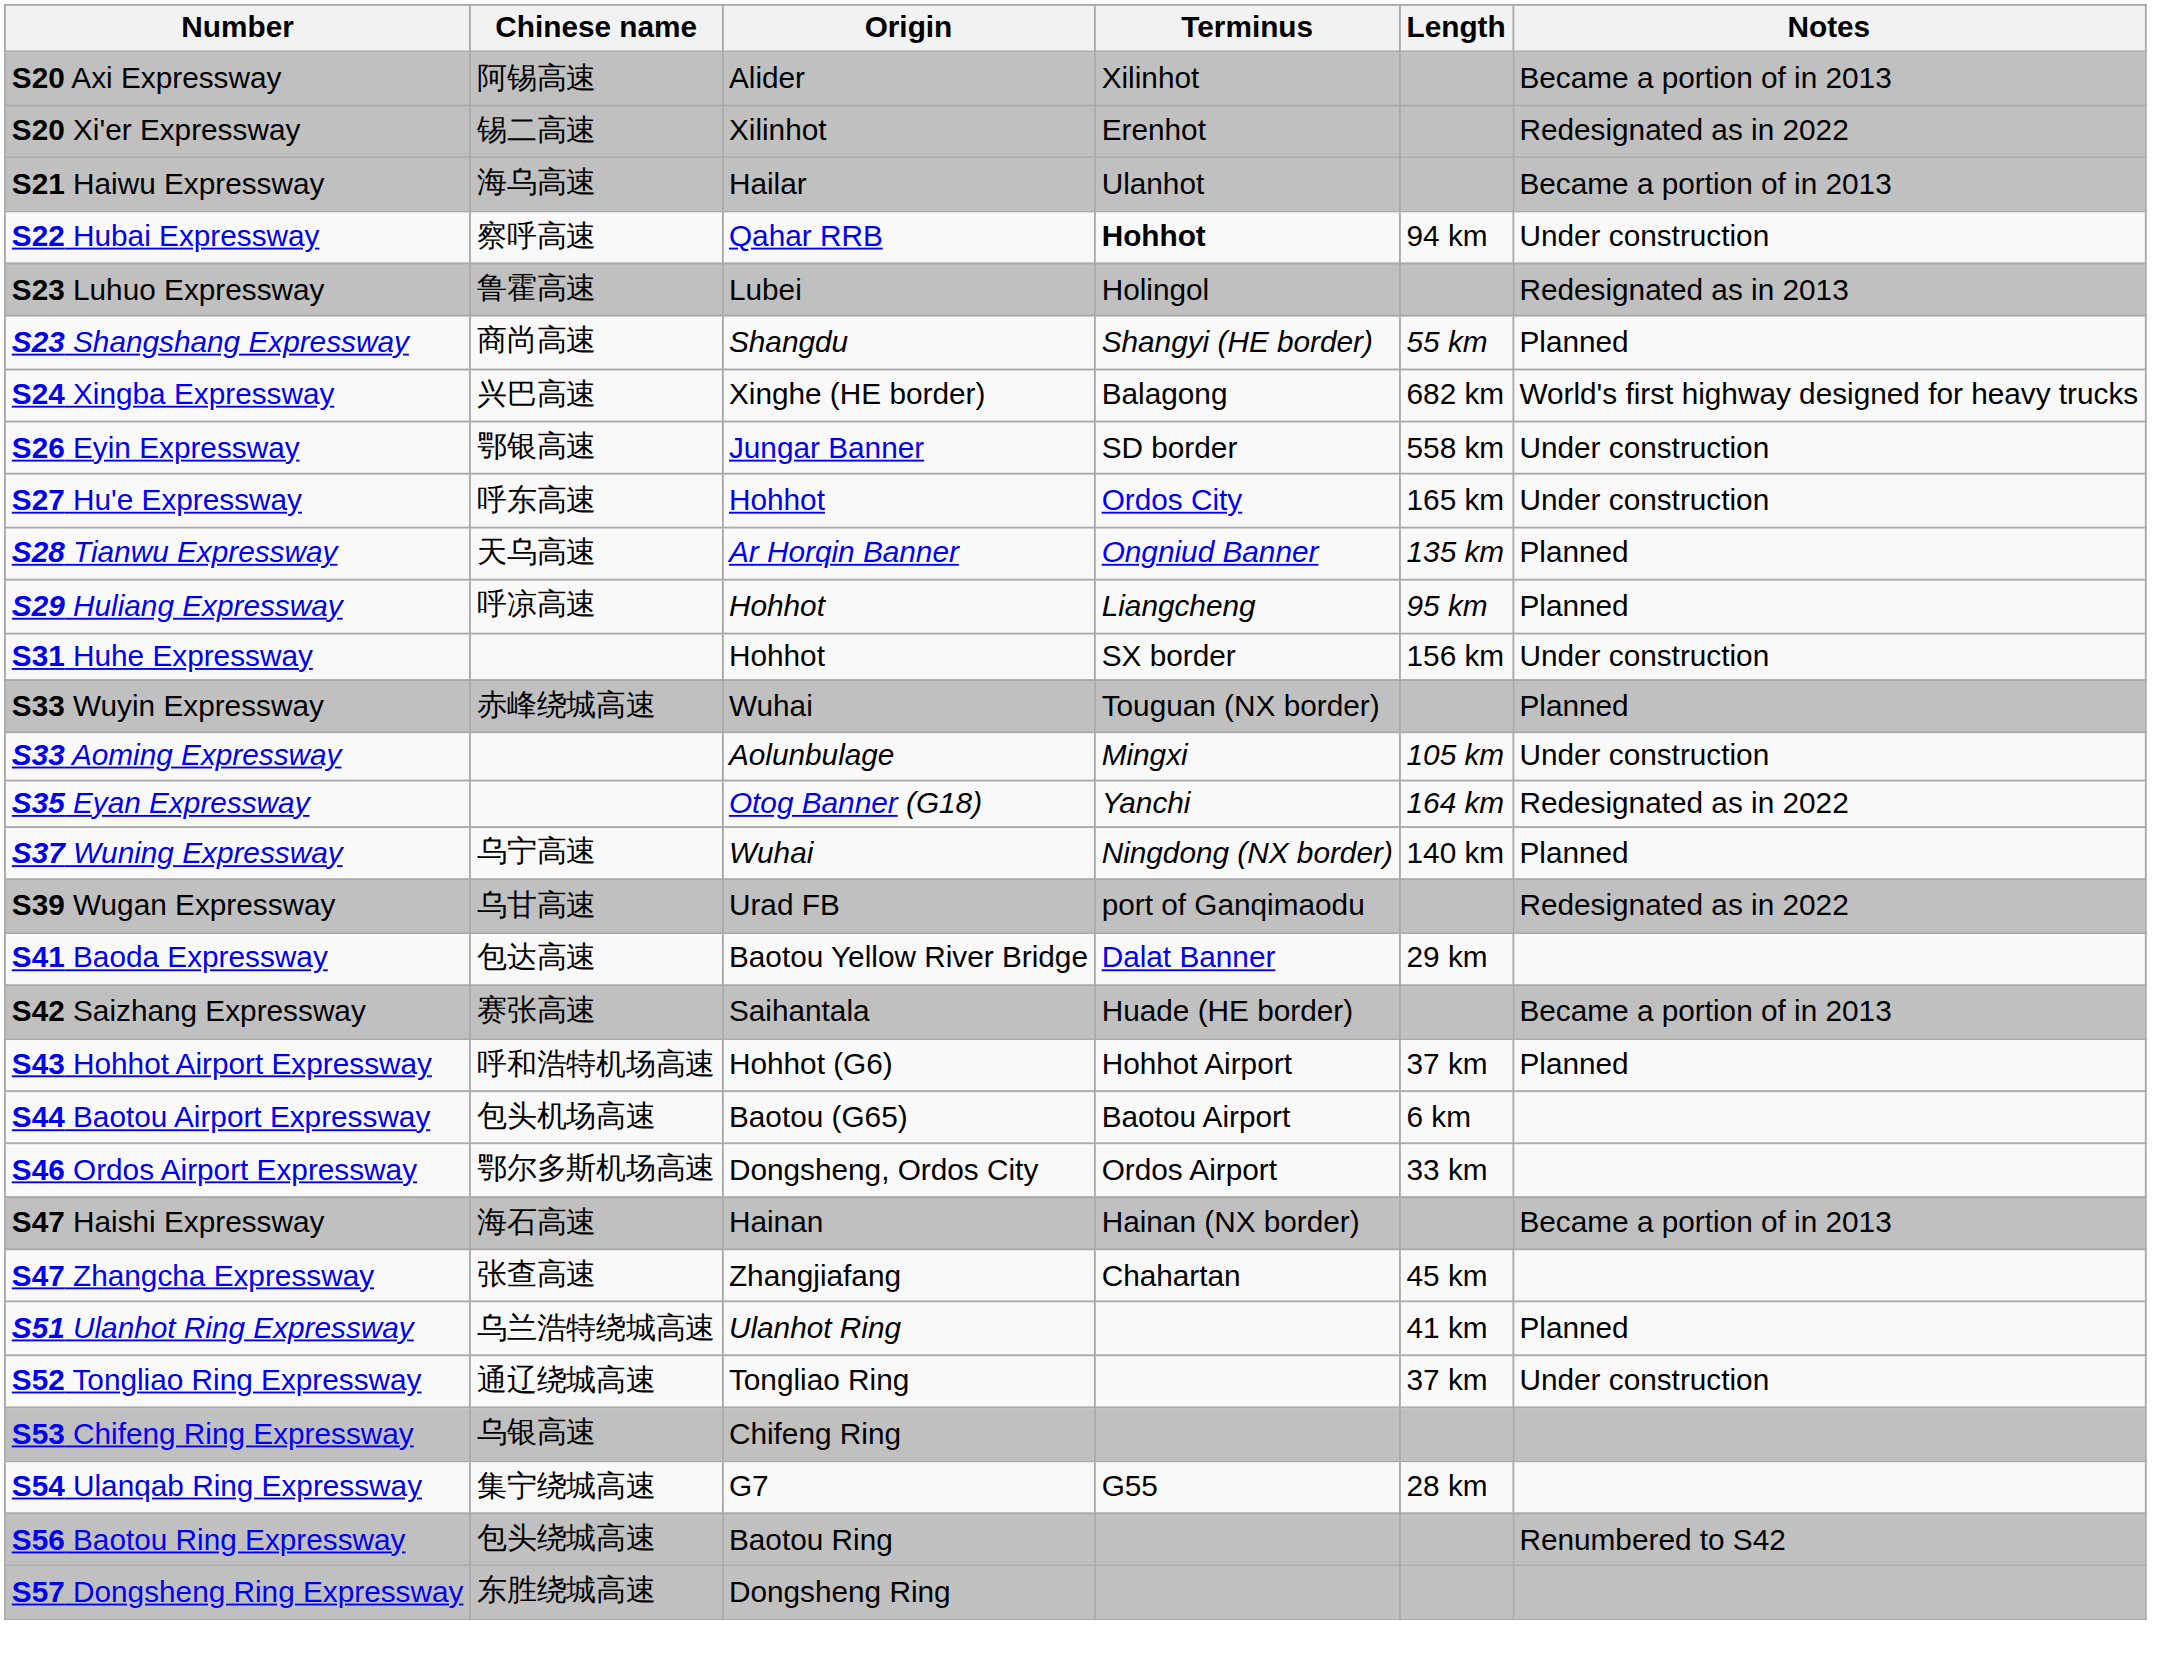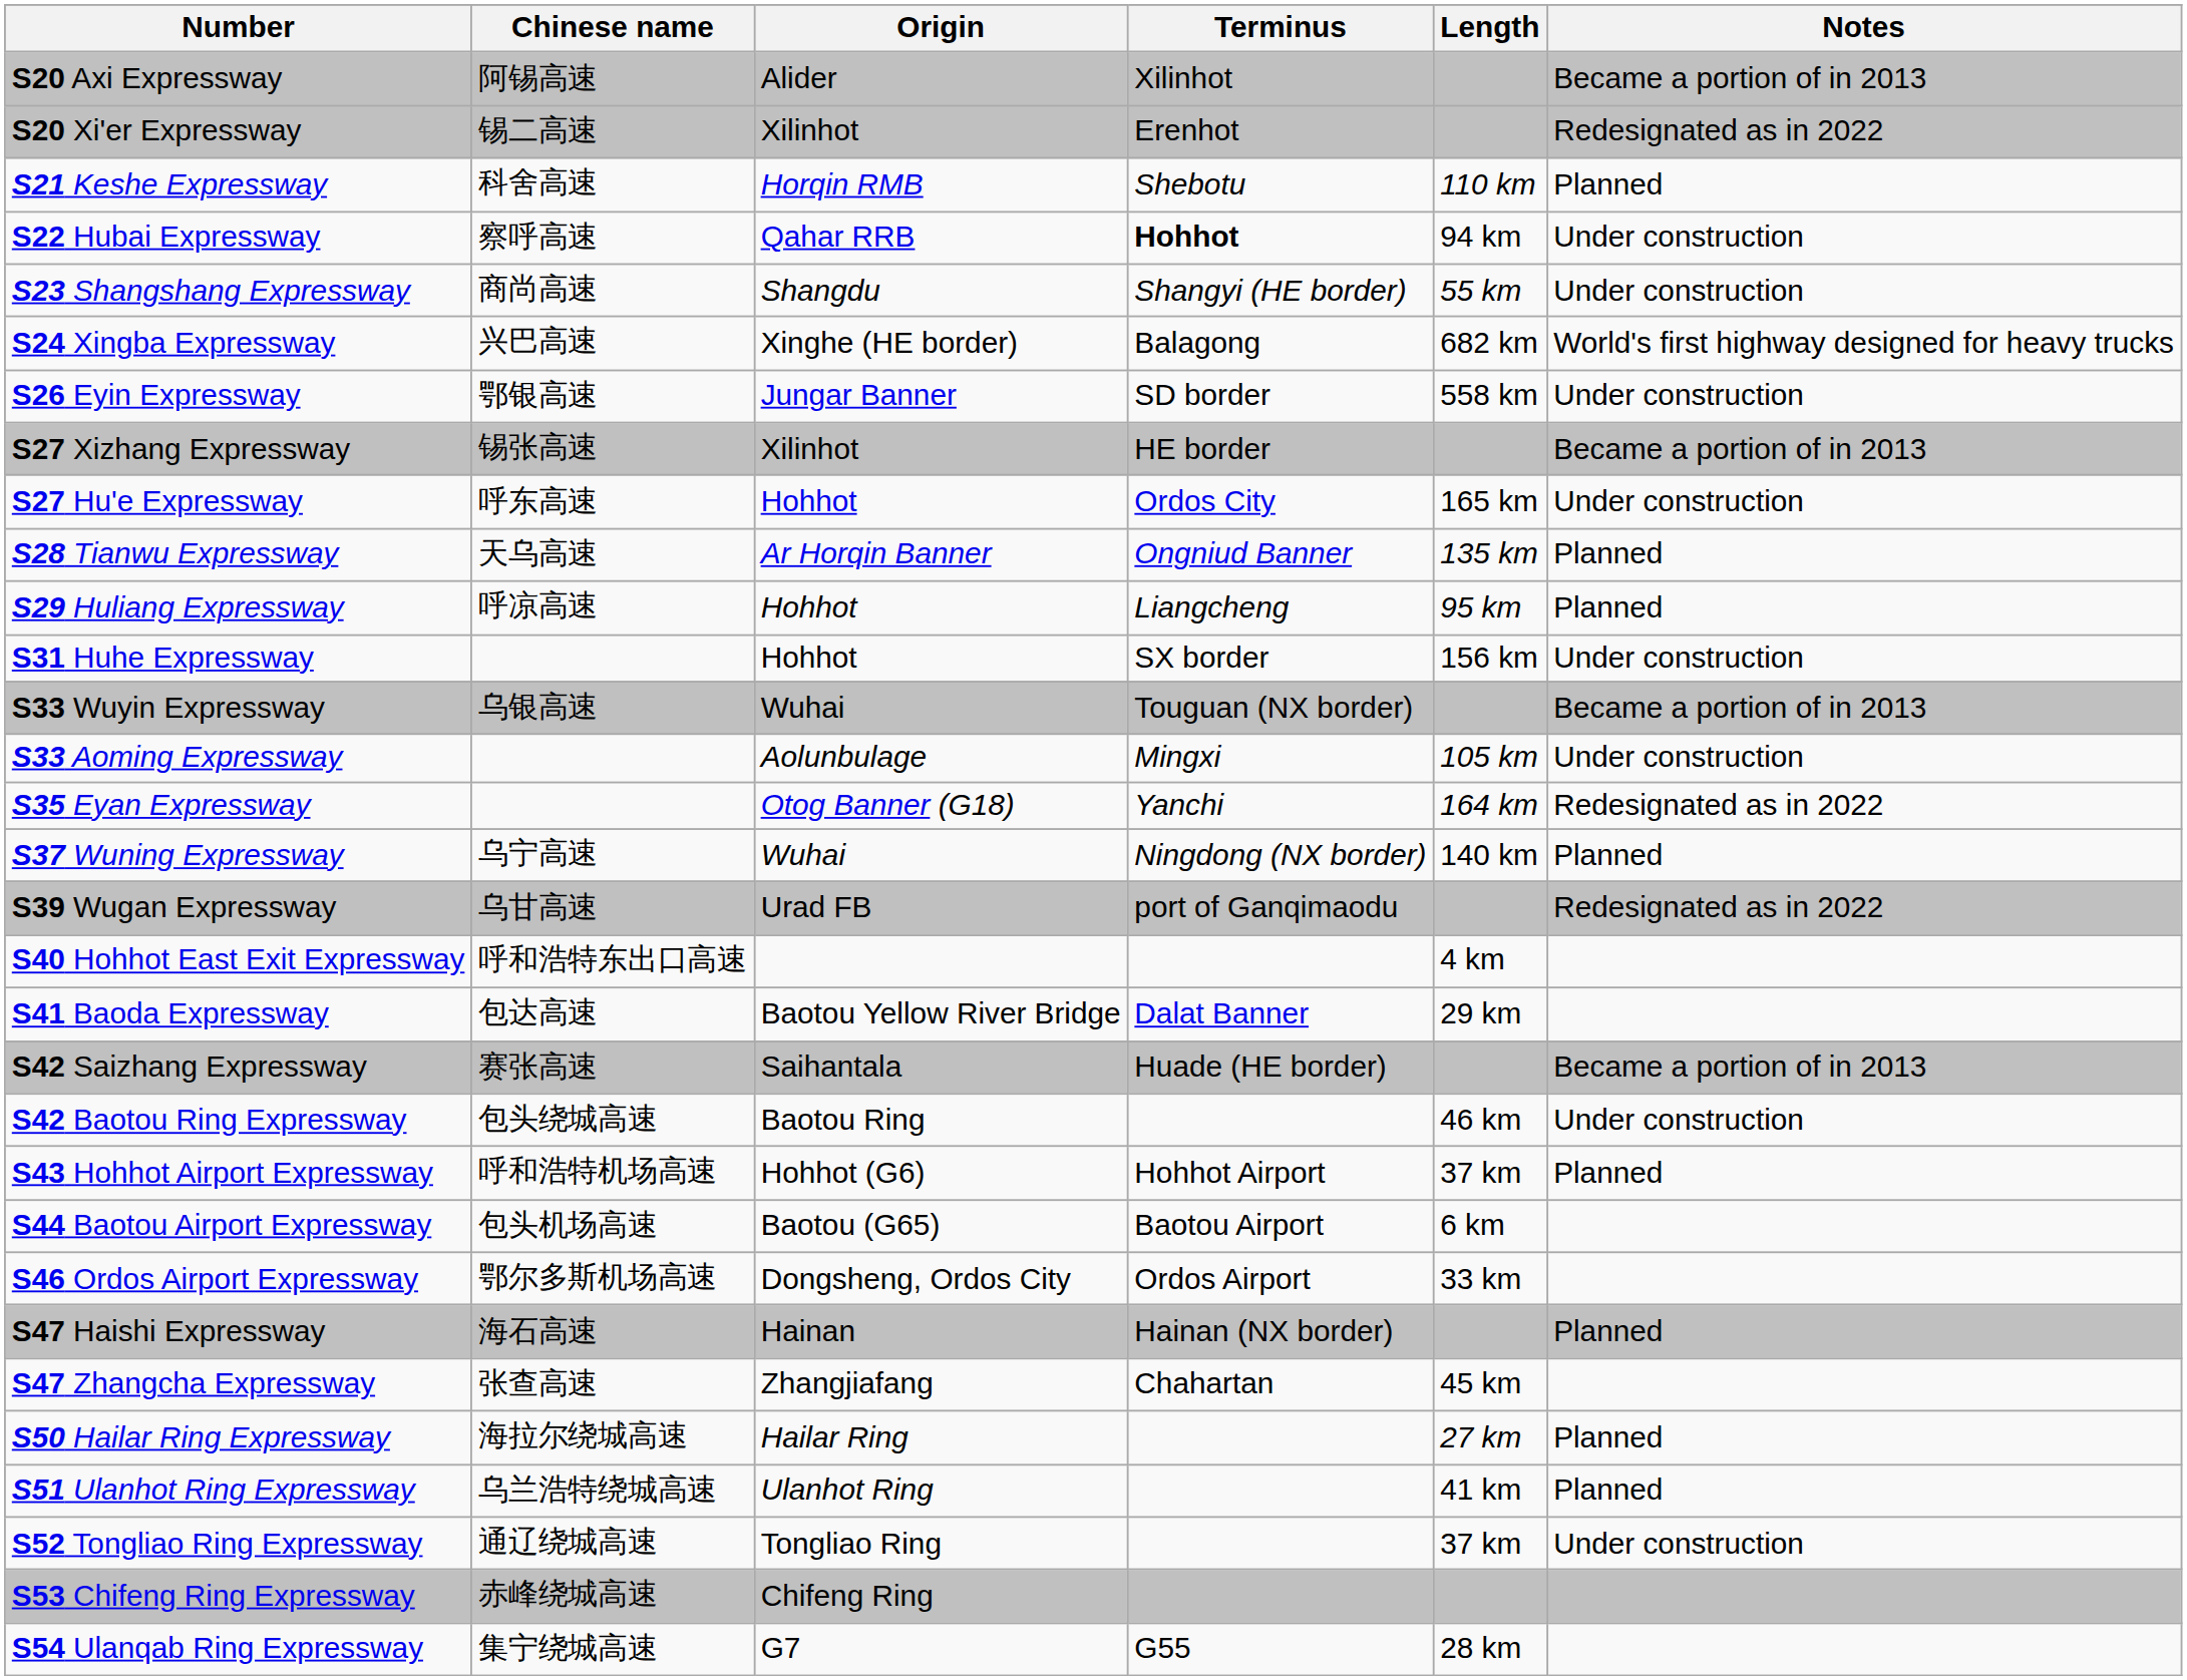- row: S21 Haiwu Expressway | 海乌高速 | Hailar | Ulanhot | Became a portion of in 2013
+ row: S21 Keshe Expressway | 科舍高速 | Horqin RMB | Shebotu | 110 km | Planned
- row: S23 Luhuo Expressway | 鲁霍高速 | Lubei | Holingol | Redesignated as in 2013
S23 Shangshang Expressway | Notes: Planned -> Under construction
+ row: S27 Xizhang Expressway | 锡张高速 | Xilinhot | HE border | Became a portion of in 2013
S33 Wuyin Expressway | Chinese name: 赤峰绕城高速 -> 乌银高速
S33 Wuyin Expressway | Notes: Planned -> Became a portion of in 2013
+ row: S40 Hohhot East Exit Expressway | 呼和浩特东出口高速 | 4 km
+ row: S42 Baotou Ring Expressway | 包头绕城高速 | Baotou Ring | 46 km | Under construction
S47 Haishi Expressway | Notes: Became a portion of in 2013 -> Planned
+ row: S50 Hailar Ring Expressway | 海拉尔绕城高速 | Hailar Ring | 27 km | Planned
S53 Chifeng Ring Expressway | Chinese name: 乌银高速 -> 赤峰绕城高速
- row: S56 Baotou Ring Expressway | 包头绕城高速 | Baotou Ring | Renumbered to S42
- row: S57 Dongsheng Ring Expressway | 东胜绕城高速 | Dongsheng Ring
